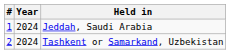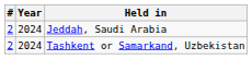Jeddah, Saudi Arabia | #: 1 -> 2
